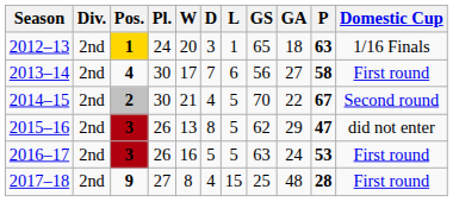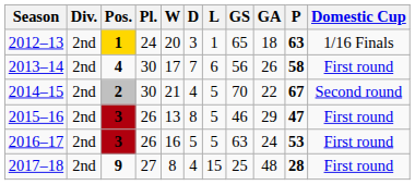2013–14 | GA: 27 -> 26
2015–16 | GS: 62 -> 46
2015–16 | Domestic Cup: did not enter -> First round
